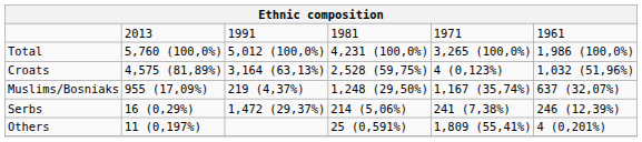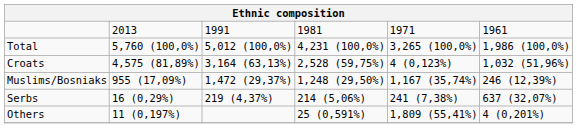Muslims/Bosniaks | column 3: 219 (4,37%) -> 1,472 (29,37%)
Muslims/Bosniaks | column 6: 637 (32,07%) -> 246 (12,39%)
Serbs | column 3: 1,472 (29,37%) -> 219 (4,37%)
Serbs | column 6: 246 (12,39%) -> 637 (32,07%)
